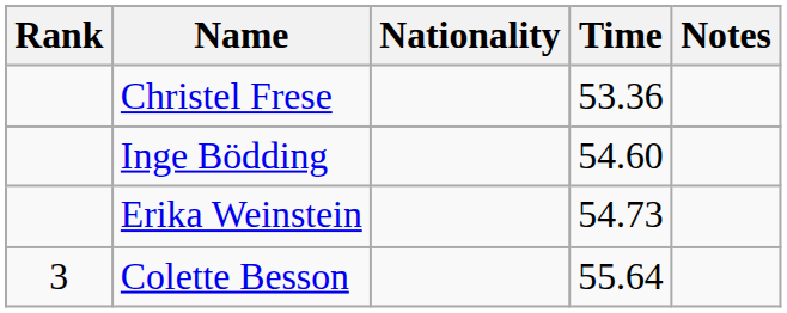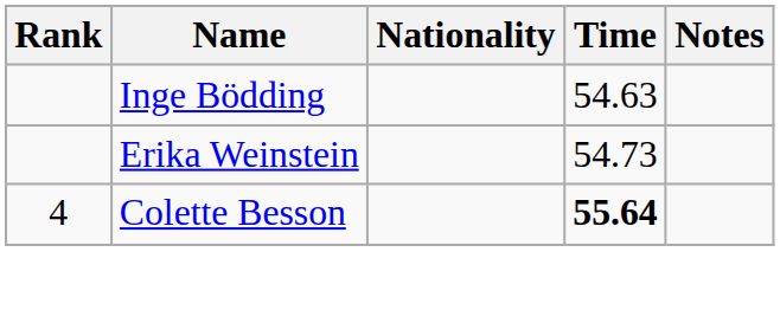- row: Christel Frese | 53.36
Inge Bödding | Time: 54.60 -> 54.63
Colette Besson | Rank: 3 -> 4
Colette Besson | Time: normal -> bold
